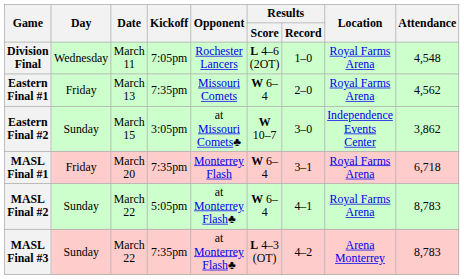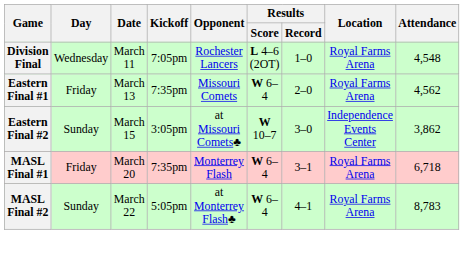- row: MASL Final #3 | Sunday | March 22 | 7:35pm | at Monterrey Flash♣ | L 4–3 (OT) | 4–2 | Arena Monterrey | 8,783
